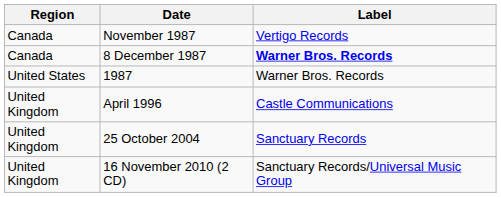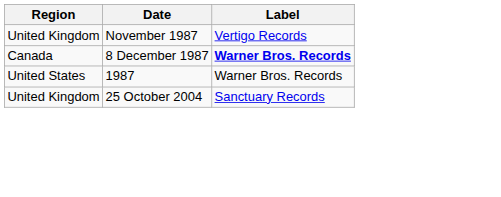November 1987 | Region: Canada -> United Kingdom
- row: United Kingdom | April 1996 | Castle Communications
- row: United Kingdom | 16 November 2010 (2 CD) | Sanctuary Records/Universal Music Group
